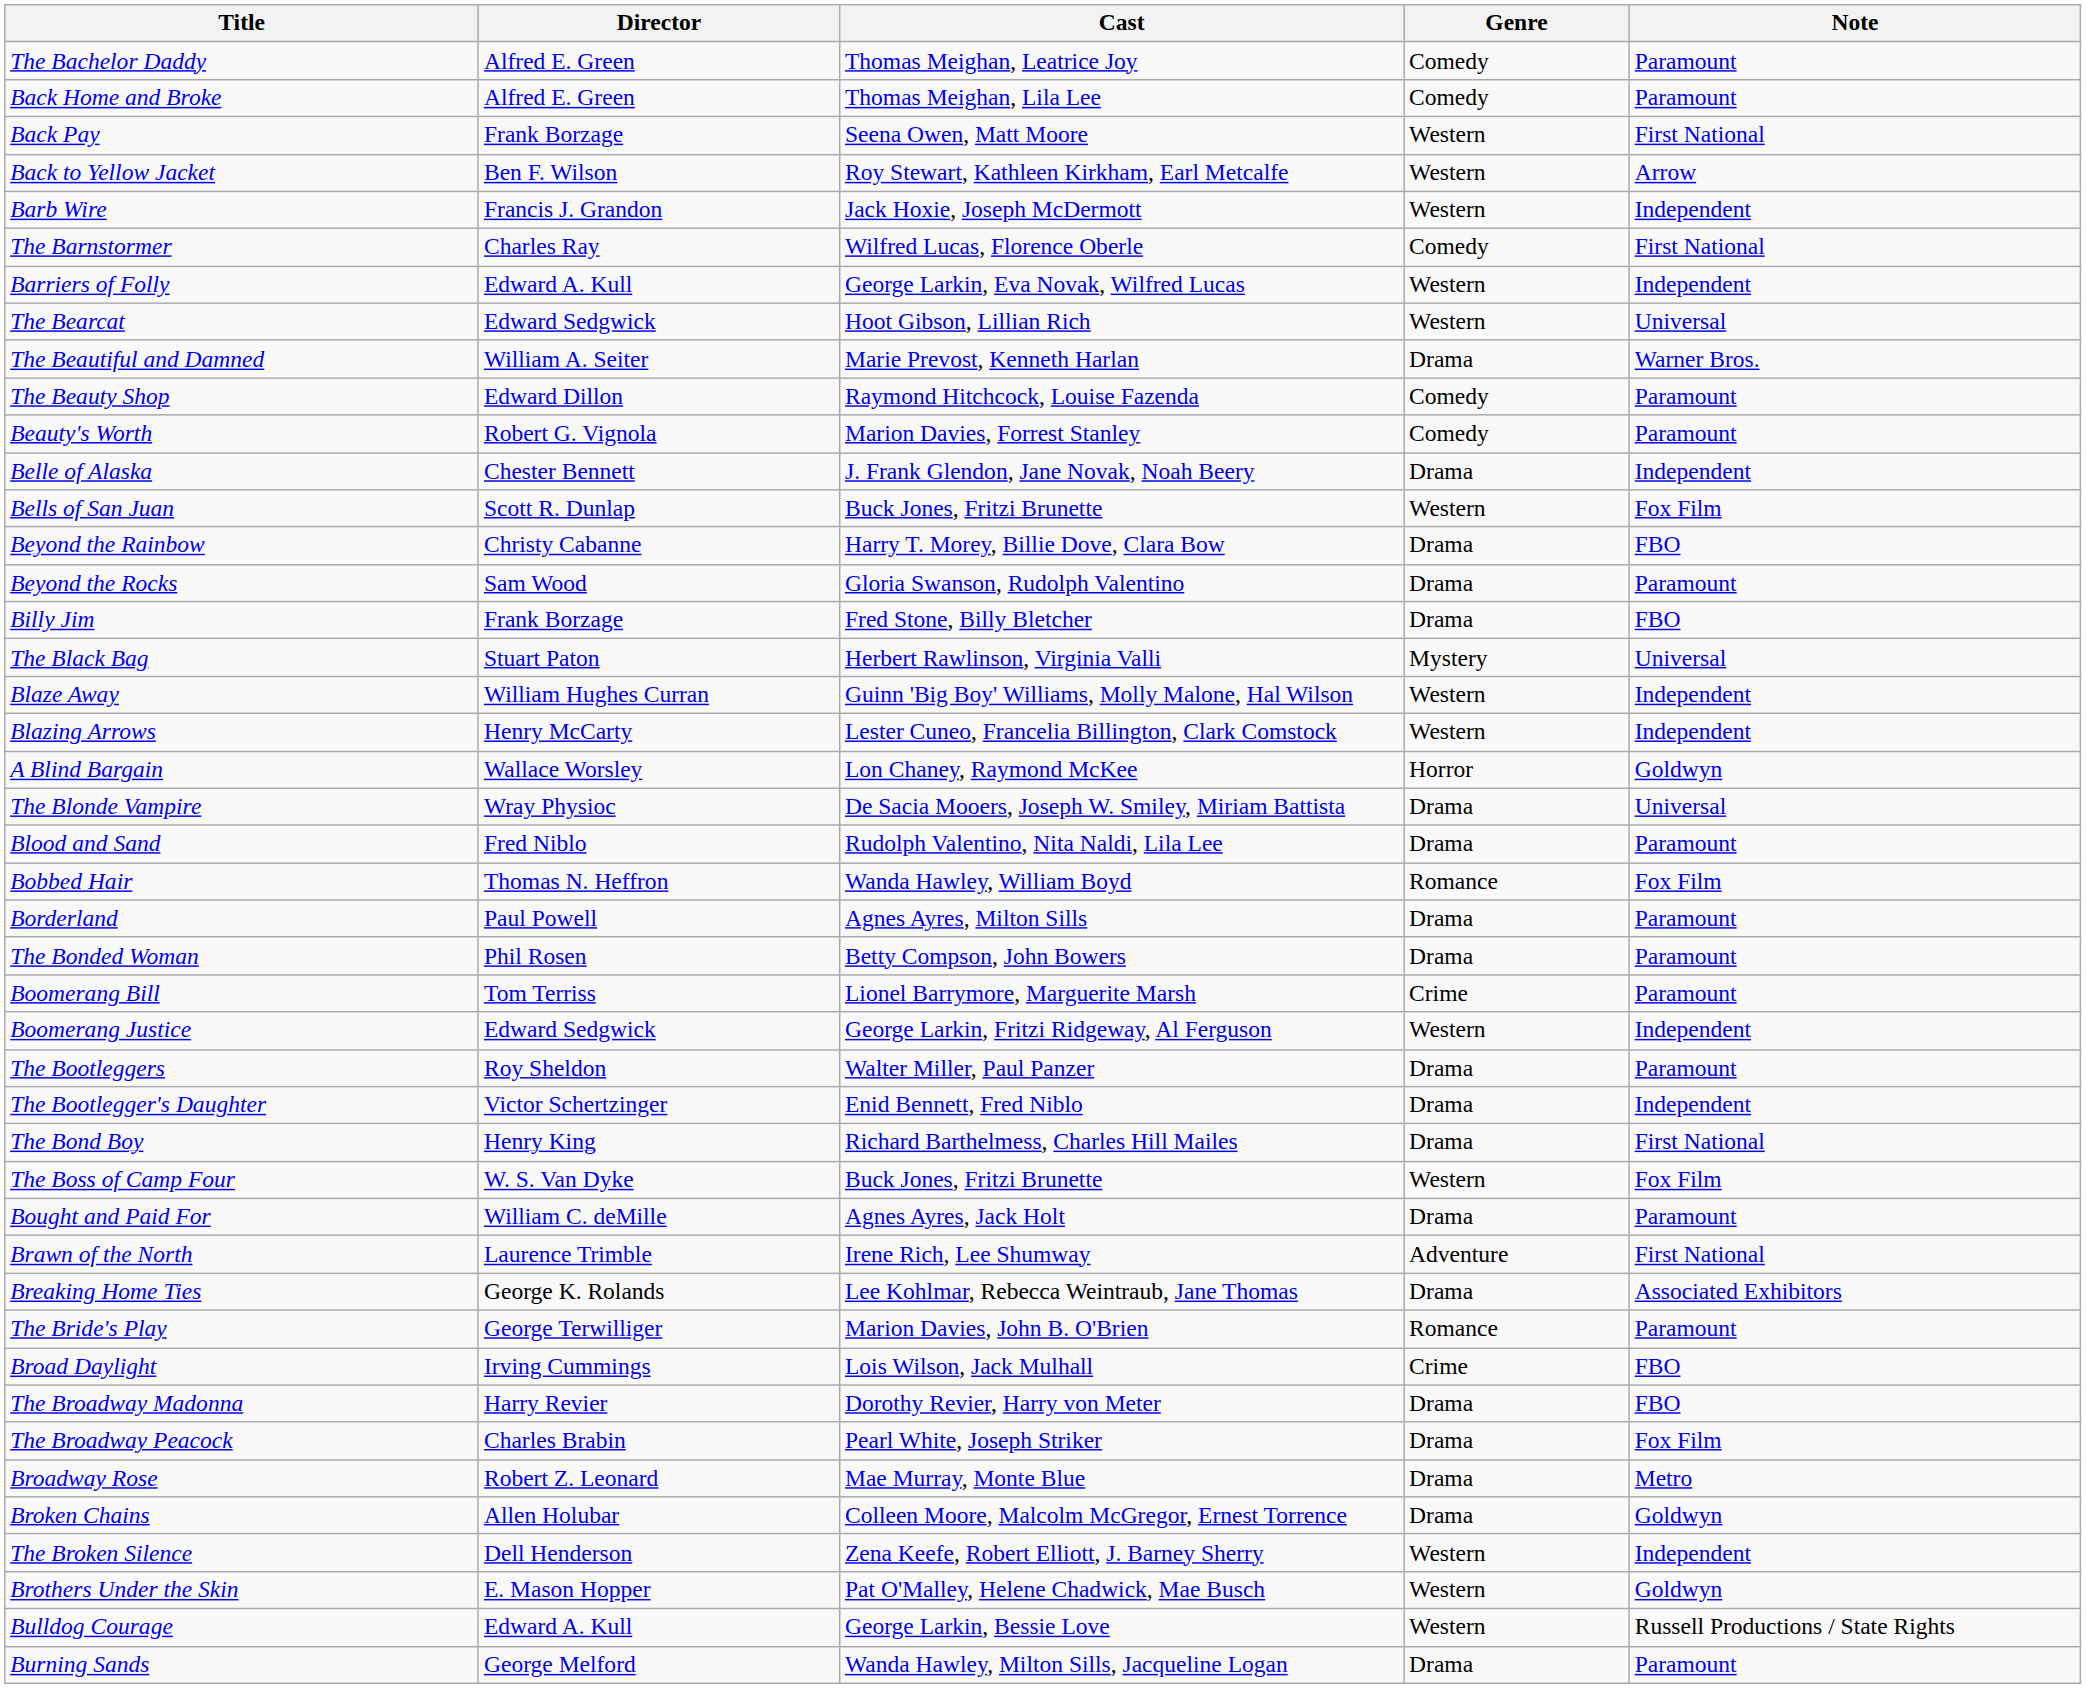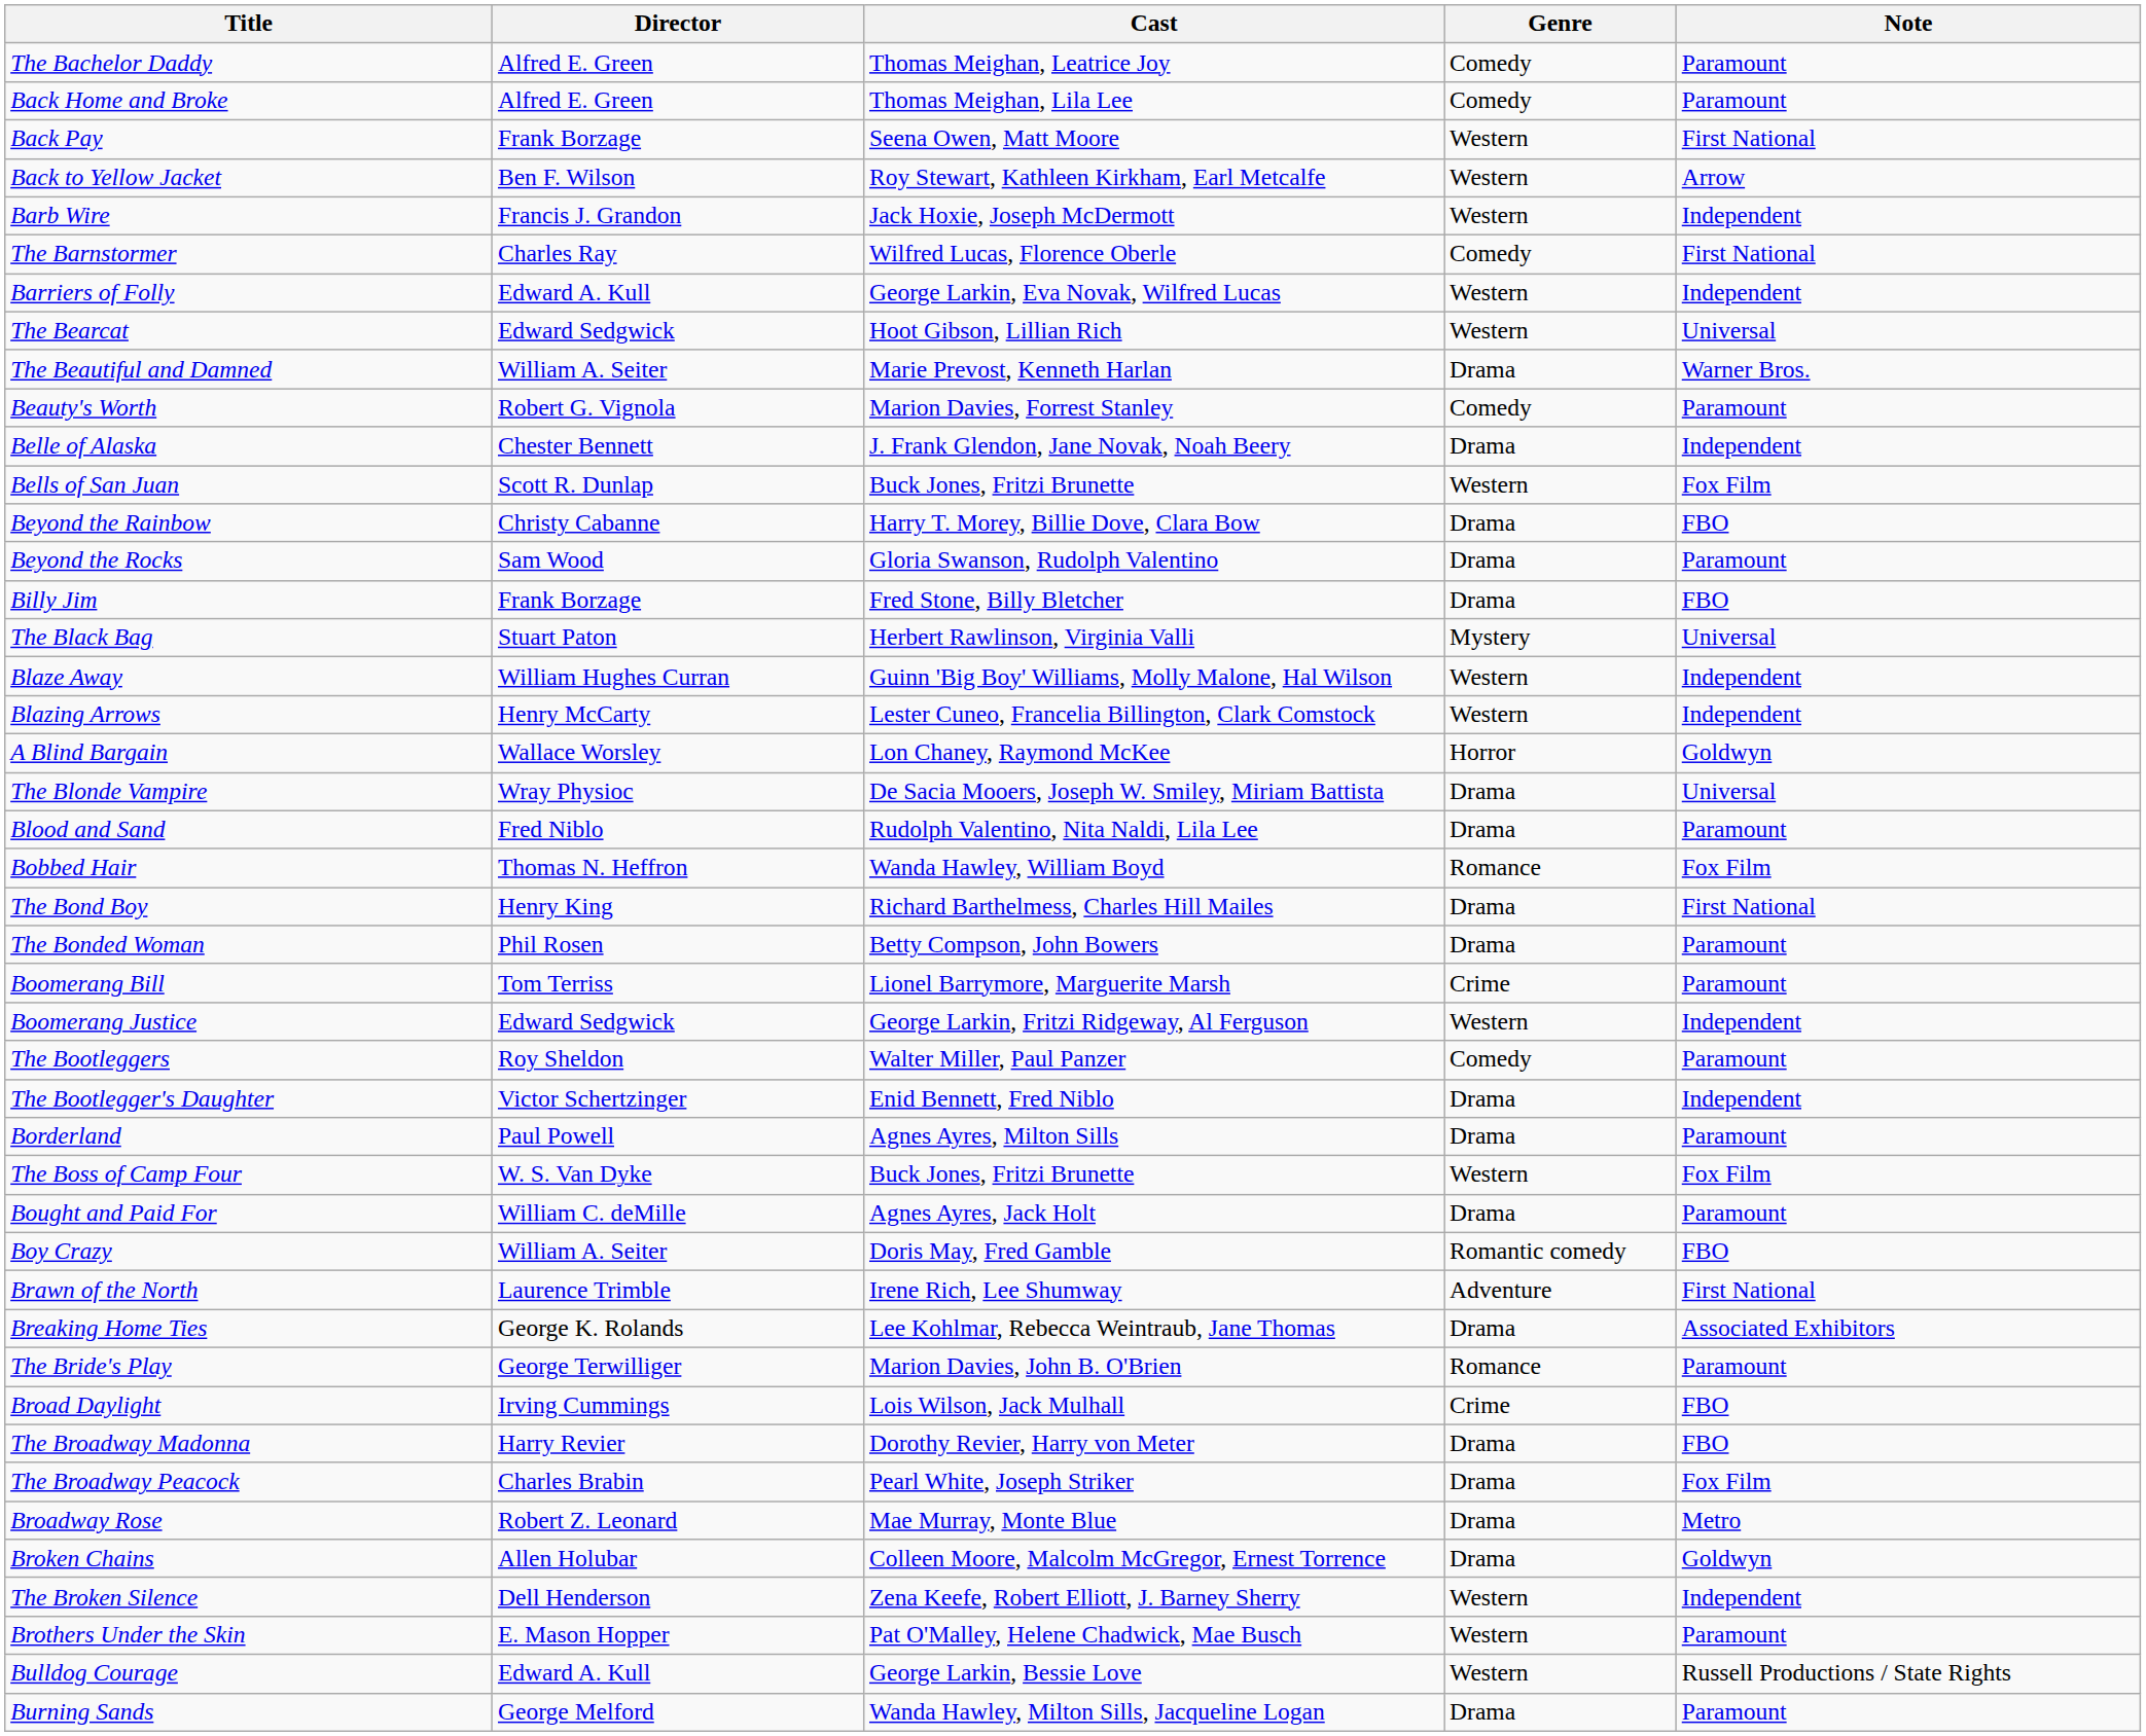- row: The Beauty Shop | Edward Dillon | Raymond Hitchcock, Louise Fazenda | Comedy | Paramount
rows swapped: The Bond Boy <-> Borderland
The Bootleggers | Genre: Drama -> Comedy
+ row: Boy Crazy | William A. Seiter | Doris May, Fred Gamble | Romantic comedy | FBO
Brothers Under the Skin | Note: Goldwyn -> Paramount
